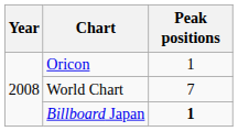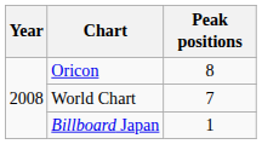Oricon | Peak positions: 1 -> 8
Billboard Japan | Peak positions: bold -> normal
